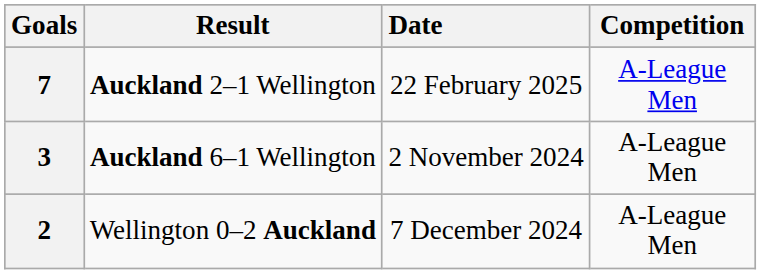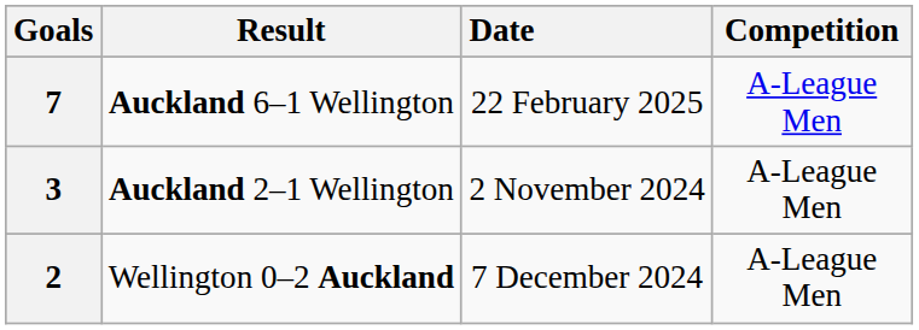7 | Result: Auckland 2–1 Wellington -> Auckland 6–1 Wellington
3 | Result: Auckland 6–1 Wellington -> Auckland 2–1 Wellington
